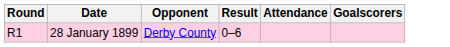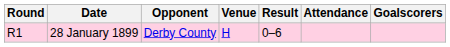+ column: Venue | H
